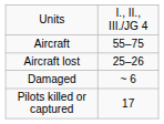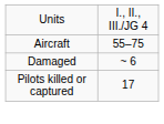- row: Aircraft lost | 25–26
